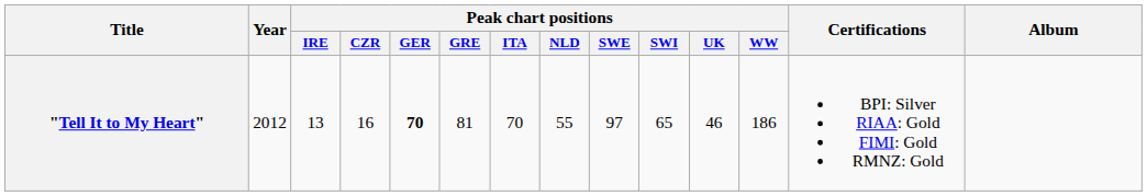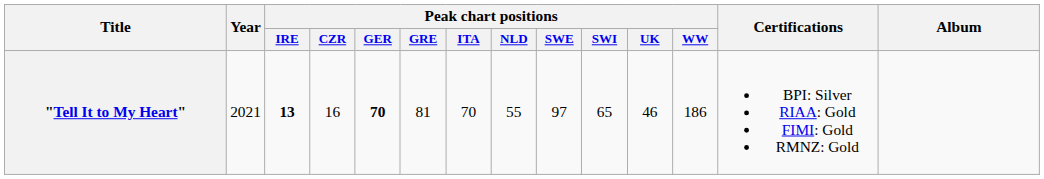"Tell It to My Heart" | Year: 2012 -> 2021
"Tell It to My Heart" | Peak chart positions / IRE: normal -> bold
